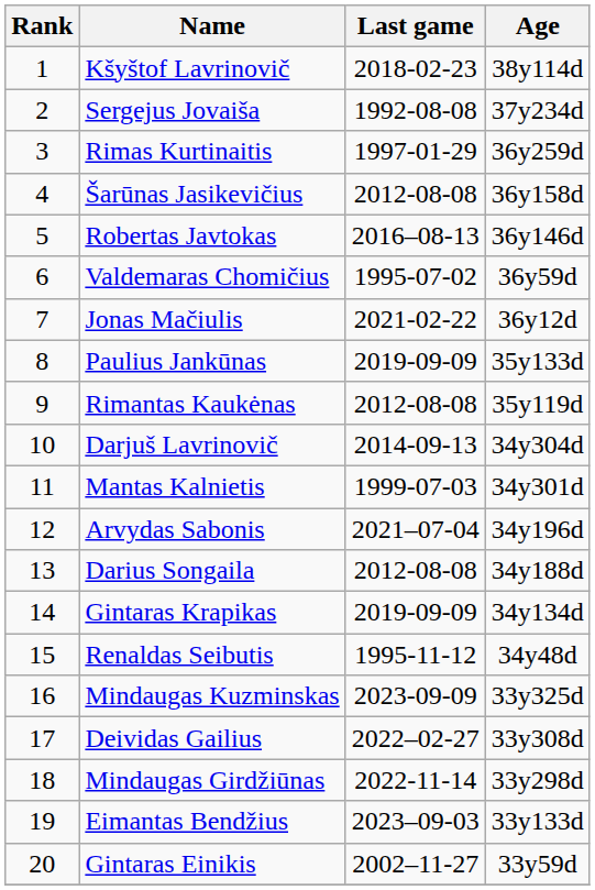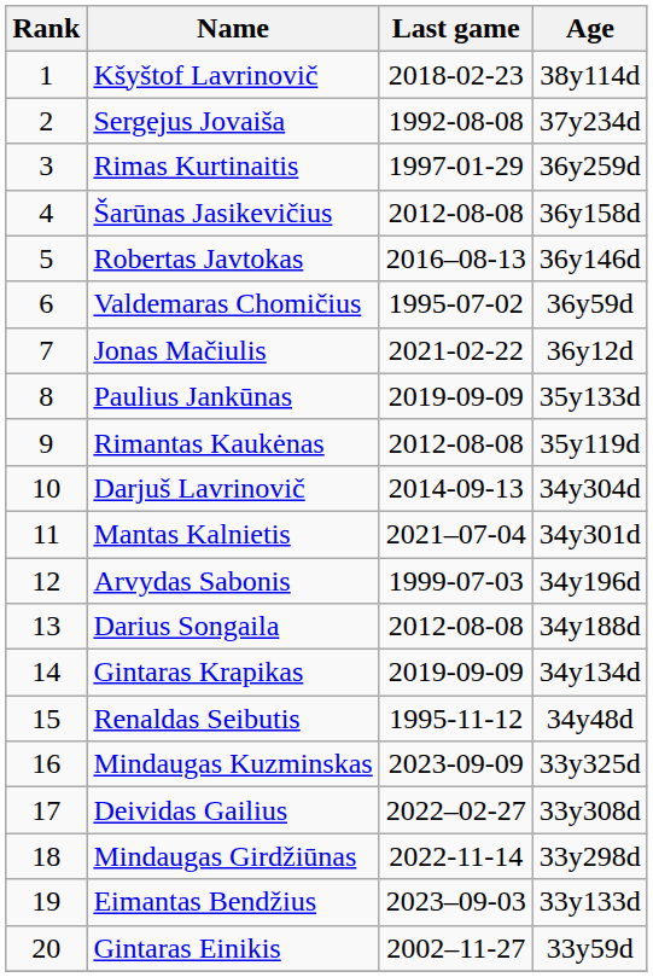Mantas Kalnietis | Last game: 1999-07-03 -> 2021–07-04
Arvydas Sabonis | Last game: 2021–07-04 -> 1999-07-03
